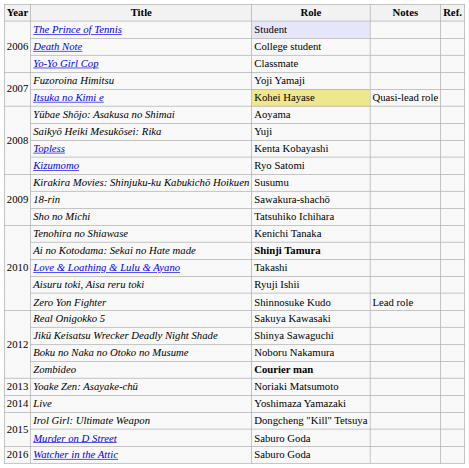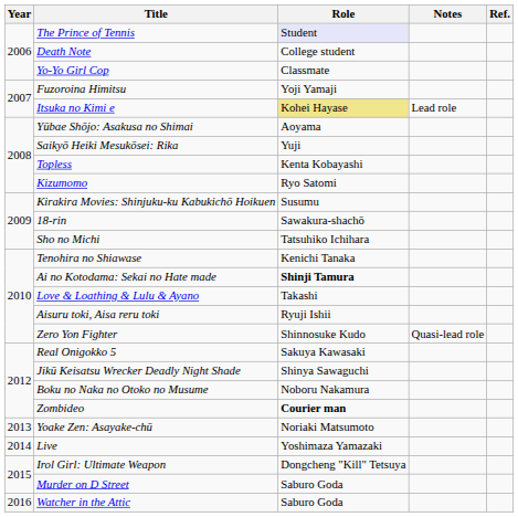Itsuka no Kimi e | Notes: Quasi-lead role -> Lead role
Zero Yon Fighter | Notes: Lead role -> Quasi-lead role
